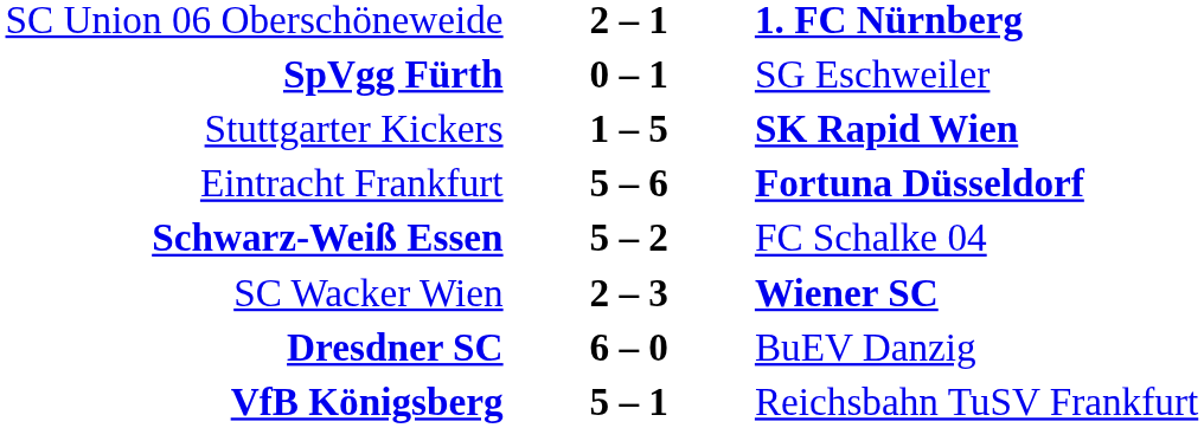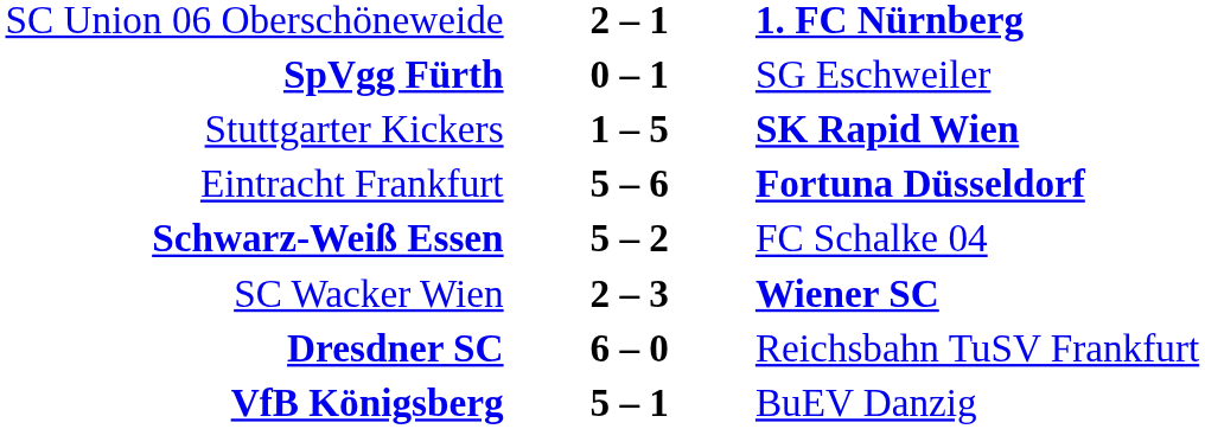Dresdner SC | column 3: BuEV Danzig -> Reichsbahn TuSV Frankfurt
VfB Königsberg | column 3: Reichsbahn TuSV Frankfurt -> BuEV Danzig
